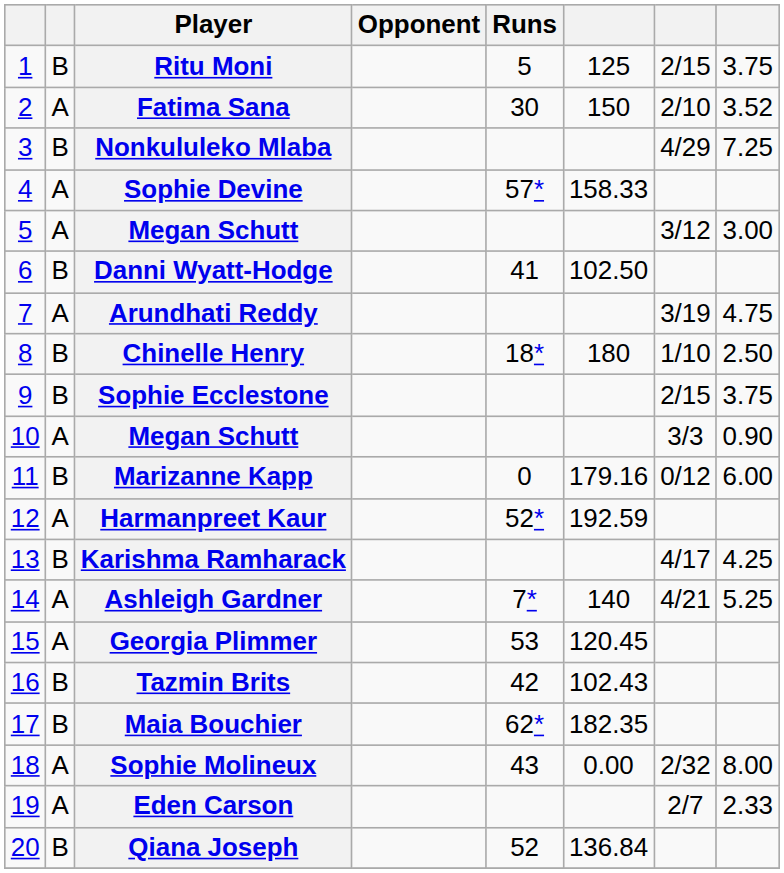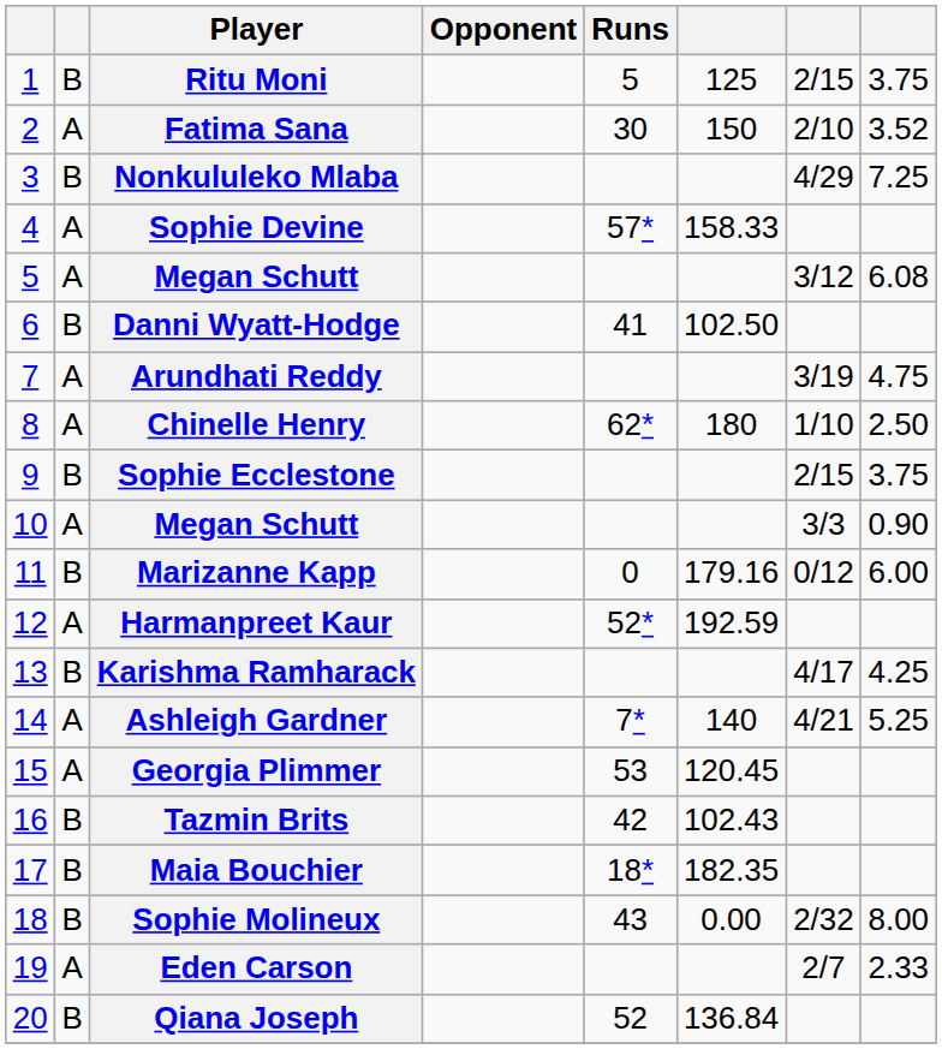5 / Megan Schutt | column 8: 3.00 -> 6.08
Chinelle Henry | column 2: B -> A
Chinelle Henry | Runs: 18* -> 62*
Maia Bouchier | Runs: 62* -> 18*
Sophie Molineux | column 2: A -> B
